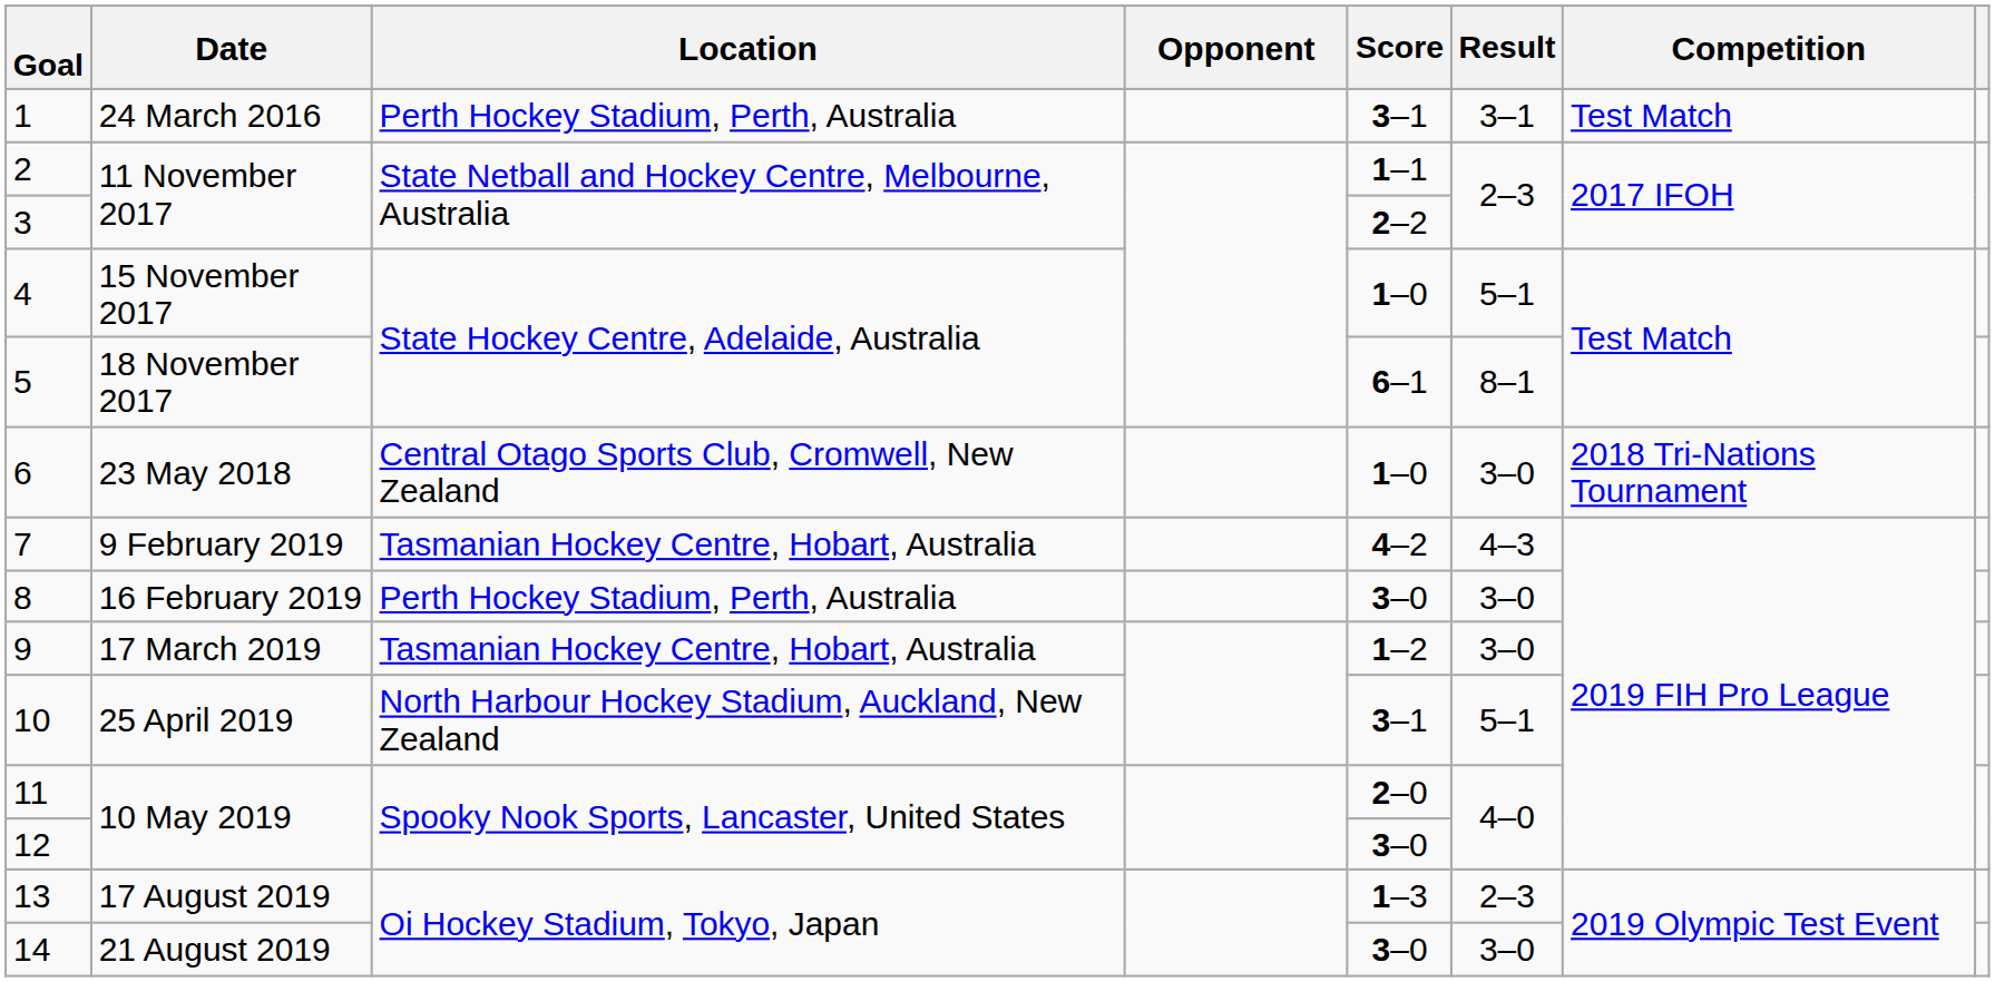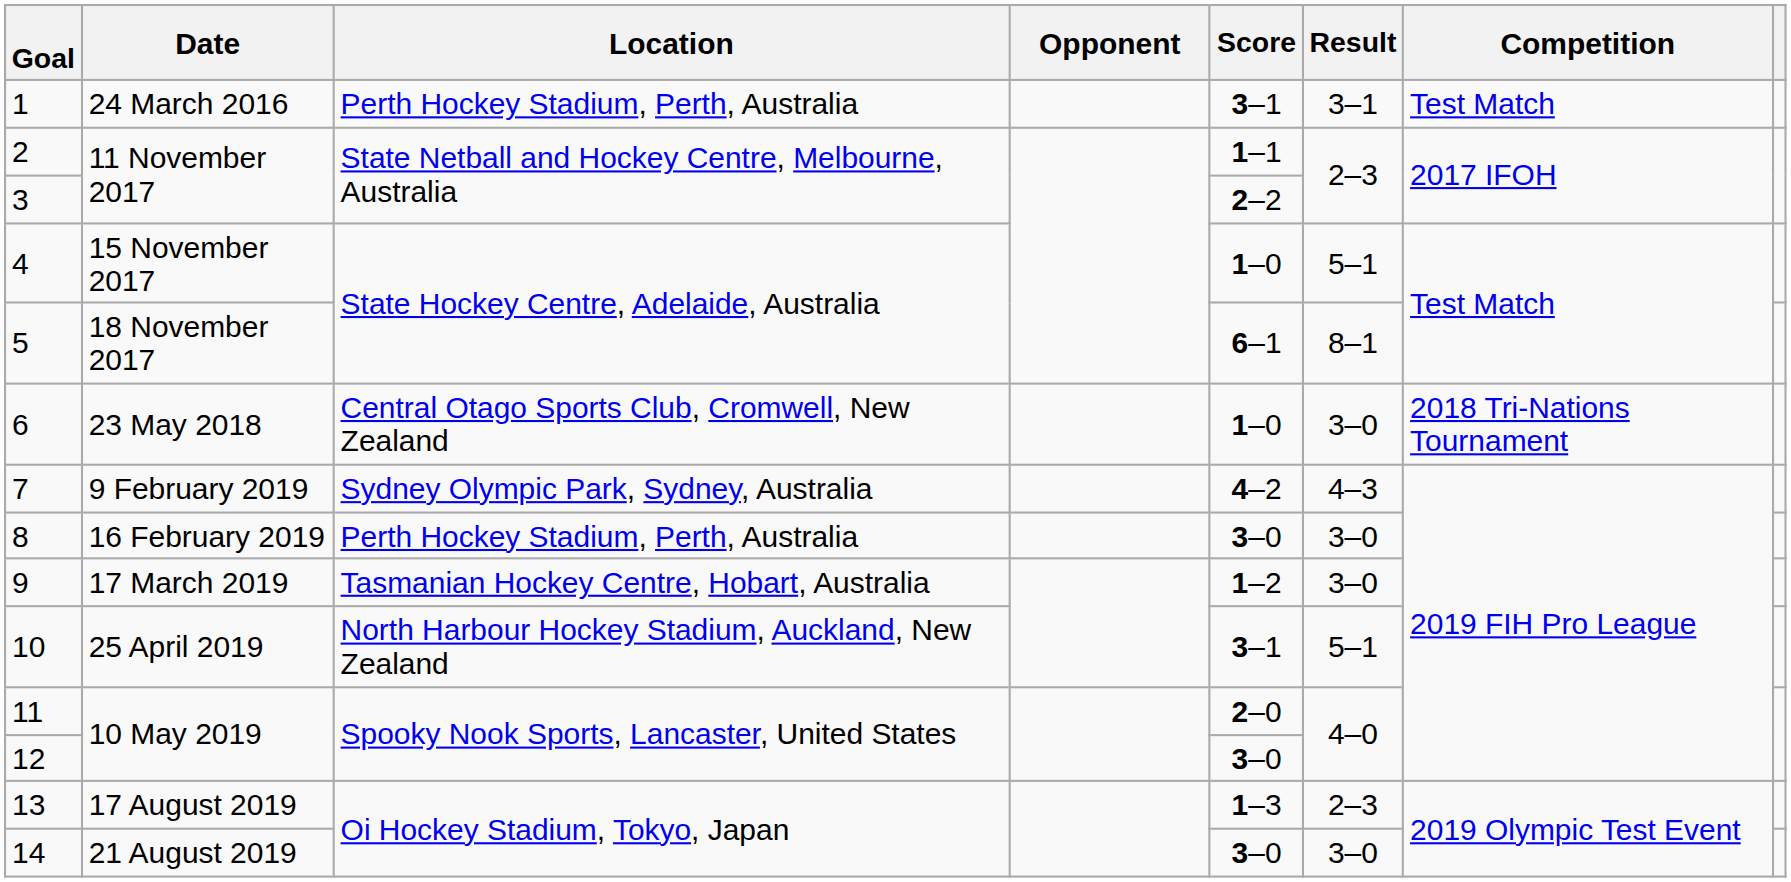7 | Location: Tasmanian Hockey Centre, Hobart, Australia -> Sydney Olympic Park, Sydney, Australia
